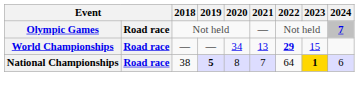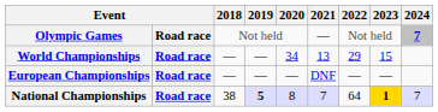World Championships | 2022: bold -> normal
+ row: European Championships | Road race | — | — | — | DNF | — | —
National Championships | 2024: 6 -> 7
